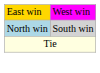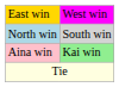+ row: Aina win | Kai win
